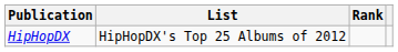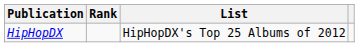columns swapped: List <-> Rank
